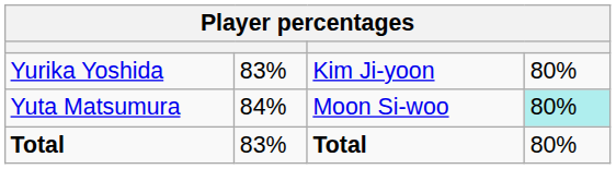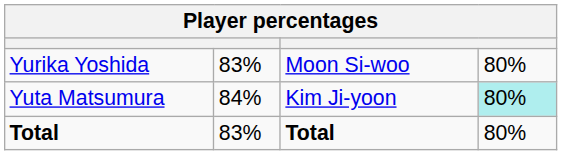Yurika Yoshida | column 3: Kim Ji-yoon -> Moon Si-woo
Yuta Matsumura | column 3: Moon Si-woo -> Kim Ji-yoon
